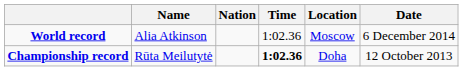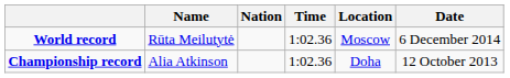World record | Name: Alia Atkinson -> Rūta Meilutytė
Championship record | Name: Rūta Meilutytė -> Alia Atkinson
Championship record | Time: bold -> normal
